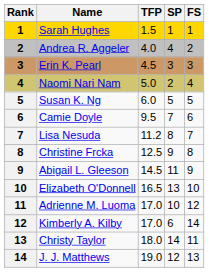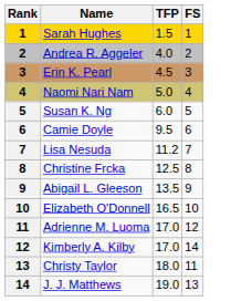- column: SP | 1 | 4 | 3 | 2 | 5 | 7 | 8 | 9 | 11 | 13 | 10 | 6 | 14 | 12
Abigail L. Gleeson | TFP: 14.5 -> 13.5
